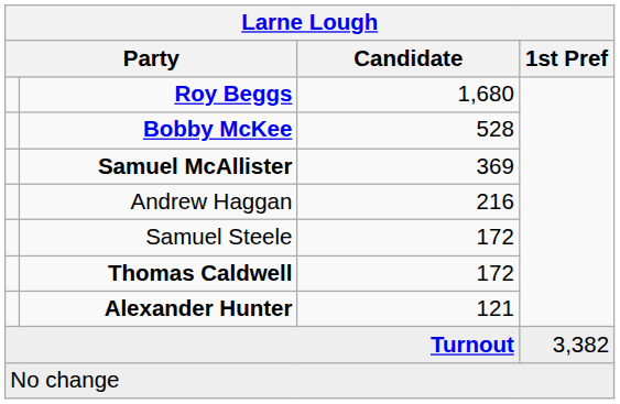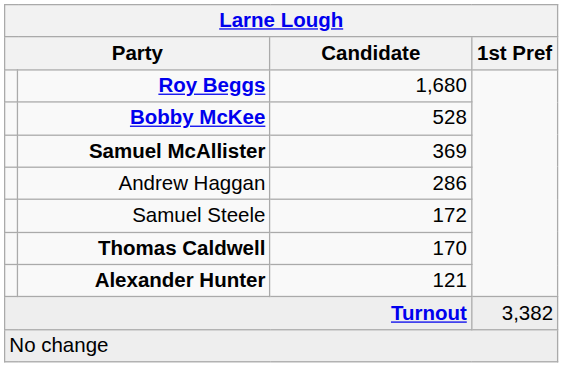Andrew Haggan | Candidate: 216 -> 286
Thomas Caldwell | Candidate: 172 -> 170
